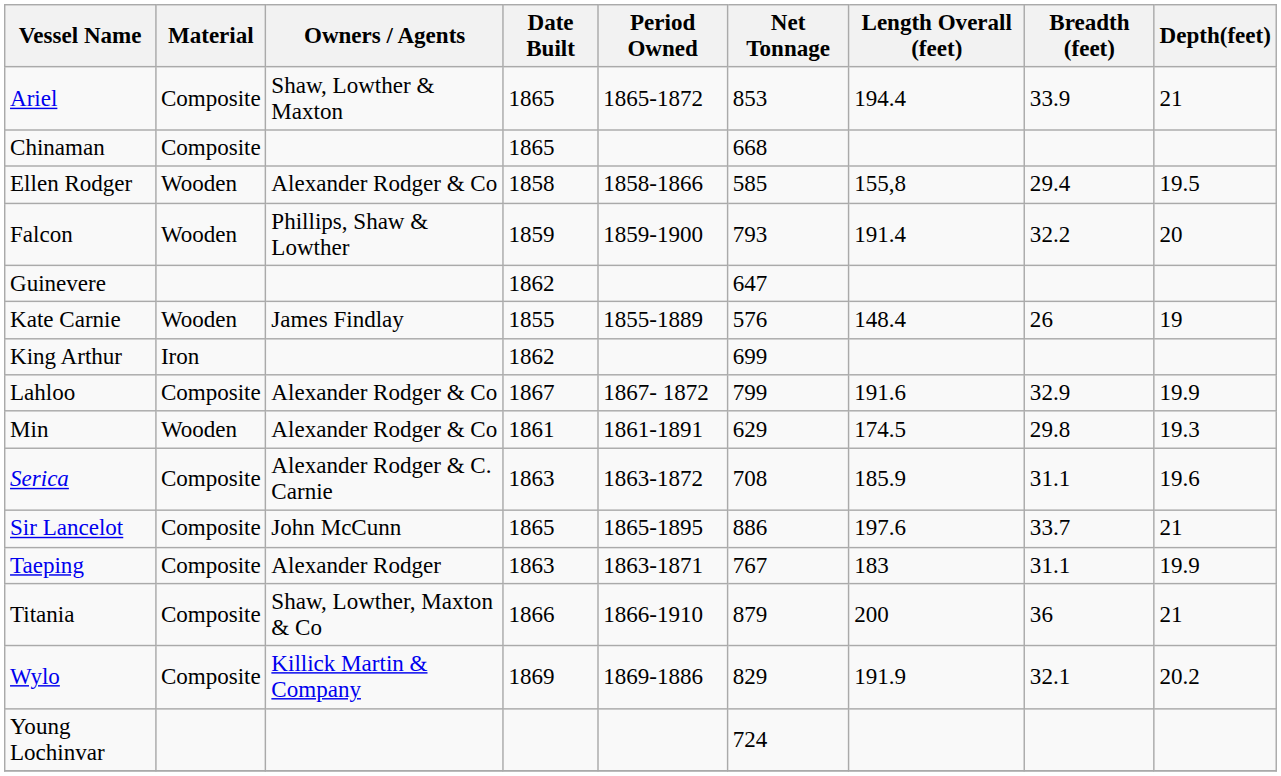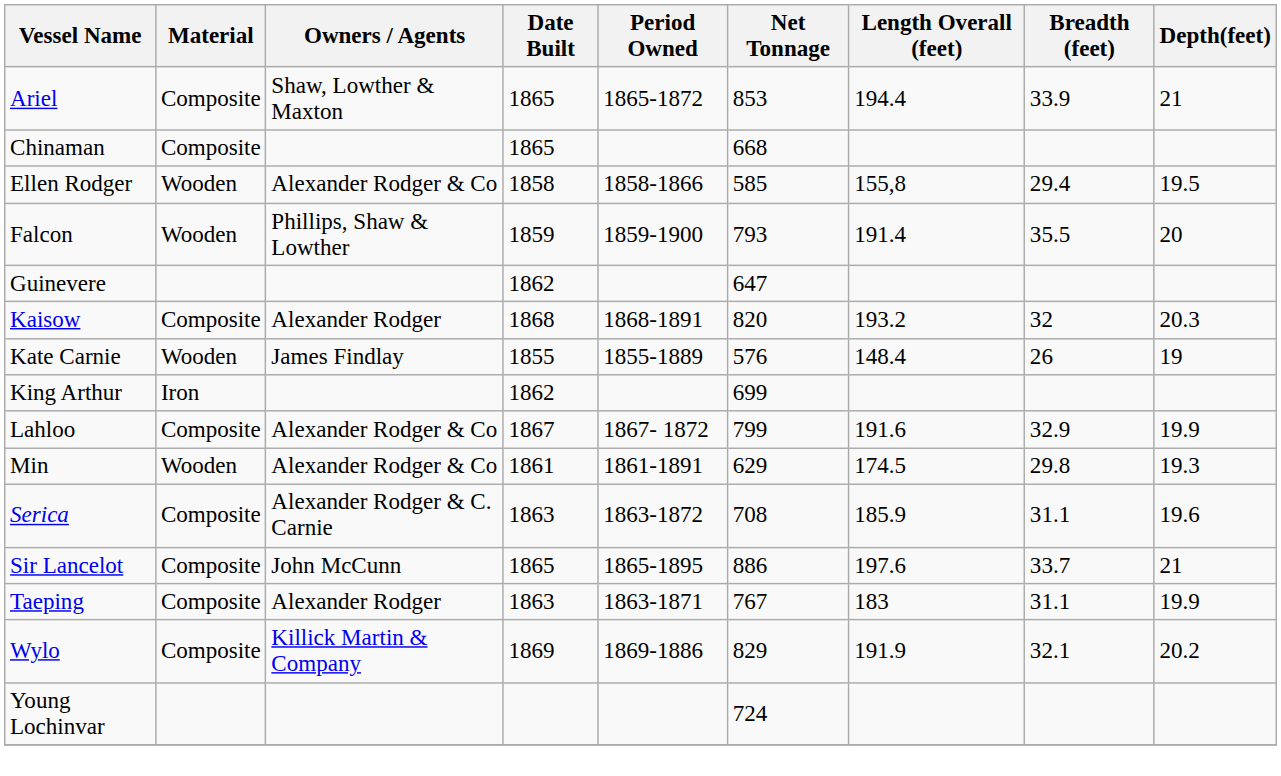Falcon | Breadth (feet): 32.2 -> 35.5
+ row: Kaisow | Composite | Alexander Rodger | 1868 | 1868-1891 | 820 | 193.2 | 32 | 20.3
- row: Titania | Composite | Shaw, Lowther, Maxton & Co | 1866 | 1866-1910 | 879 | 200 | 36 | 21
